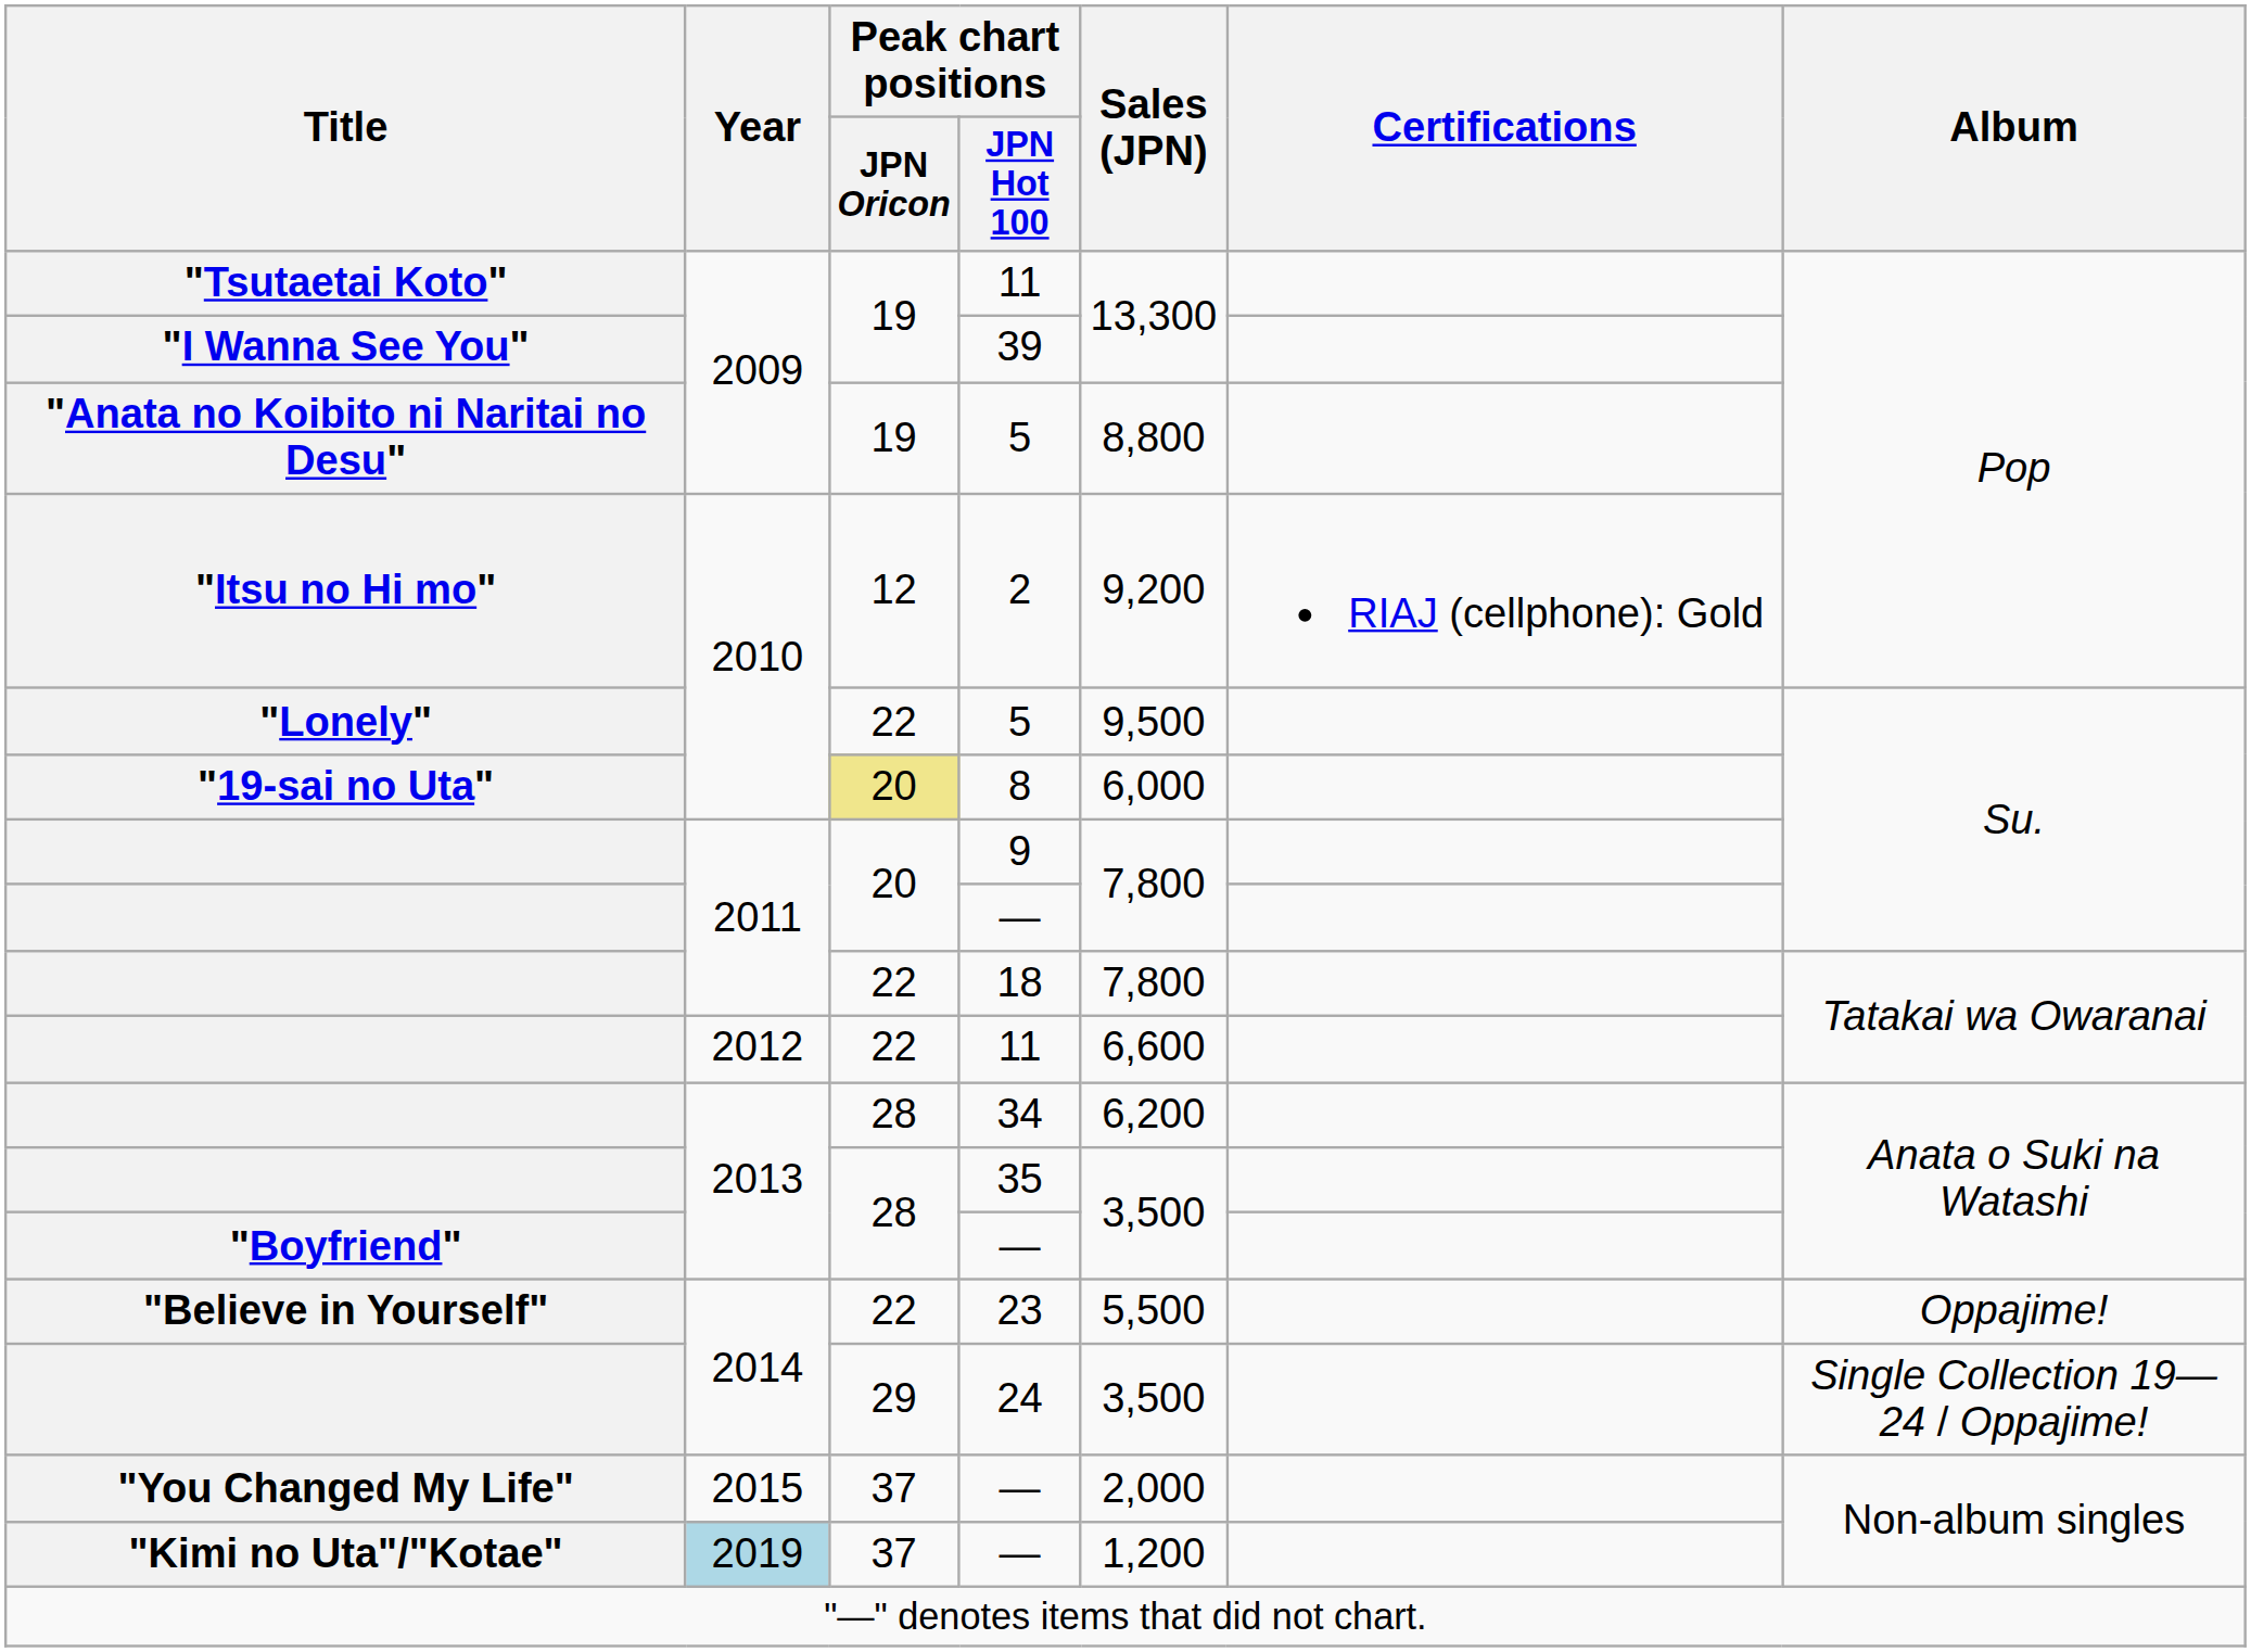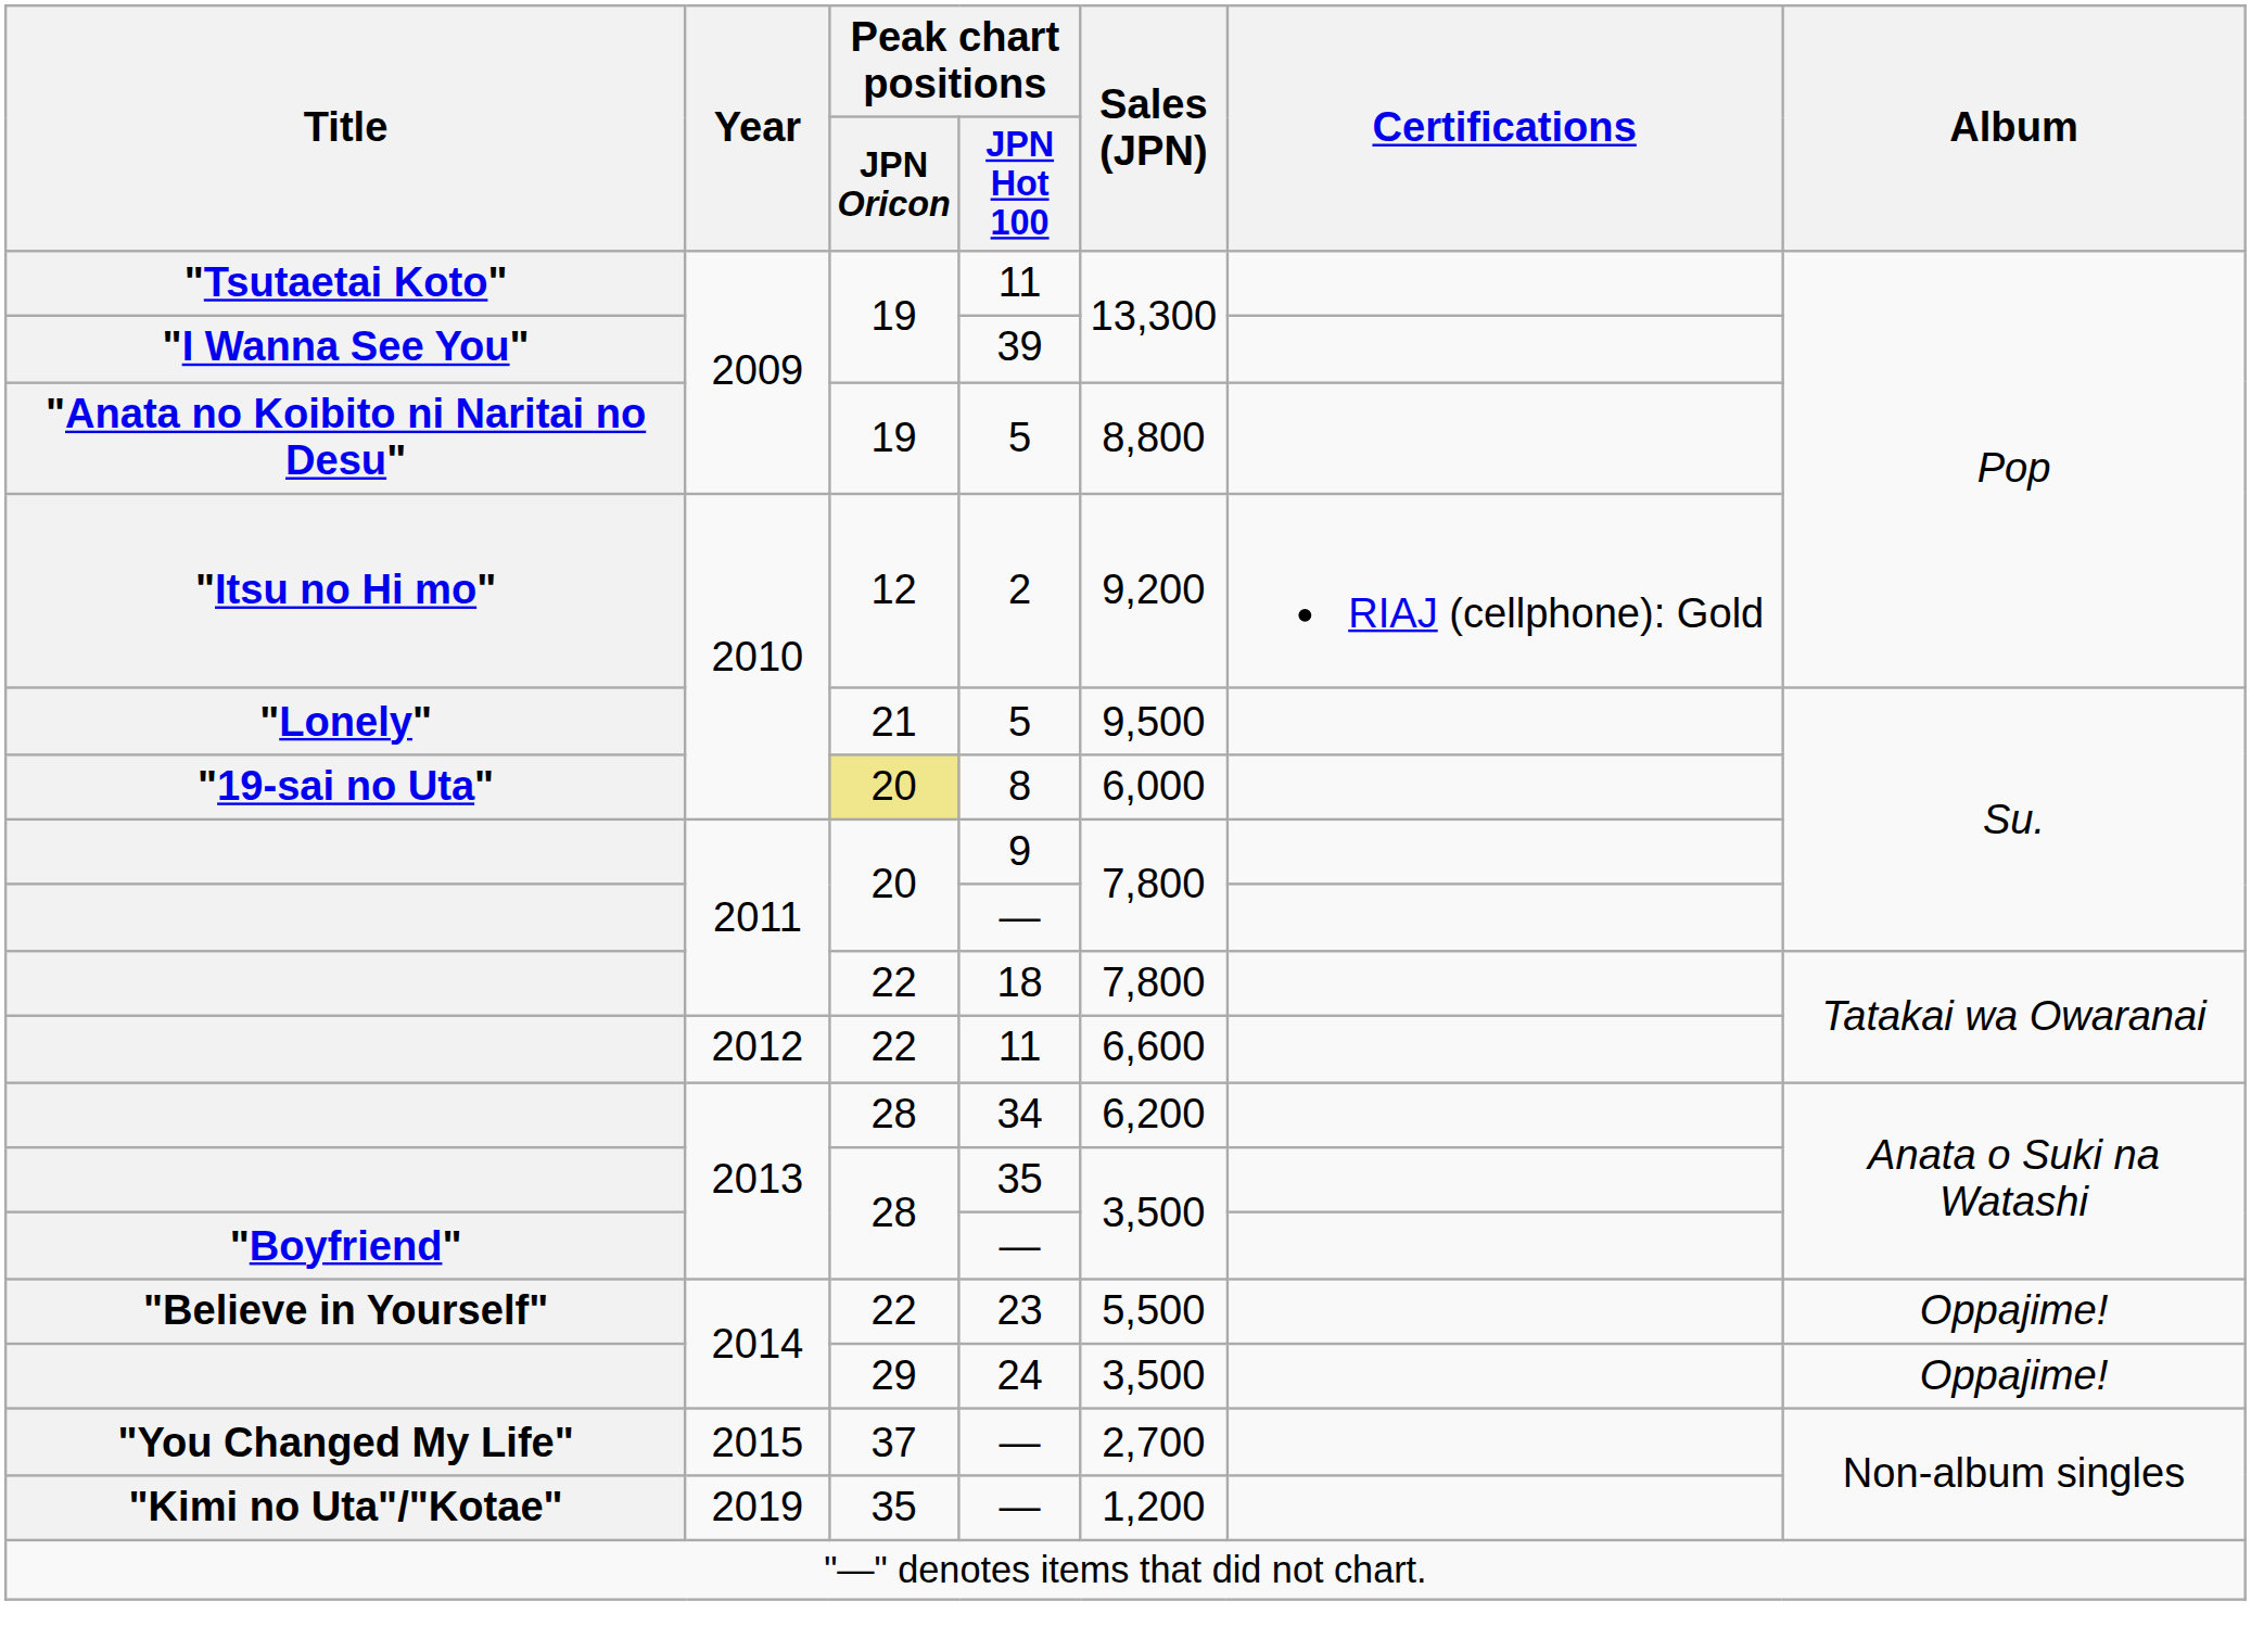"Lonely" / 5 | Peak chart positions / JPN Oricon: 22 -> 21
24 | Album: Single Collection 19—24 / Oppajime! -> Oppajime!
"You Changed My Life" / — | Sales (JPN): 2,000 -> 2,700
"Kimi no Uta"/"Kotae" / — | Year: lightblue background -> no background
"Kimi no Uta"/"Kotae" / — | Peak chart positions / JPN Oricon: 37 -> 35
